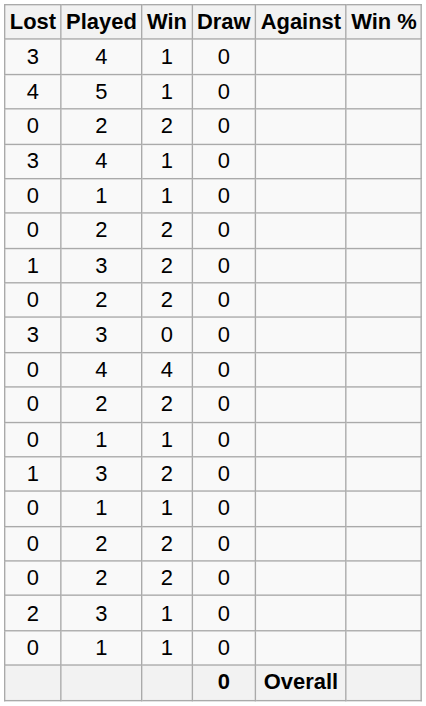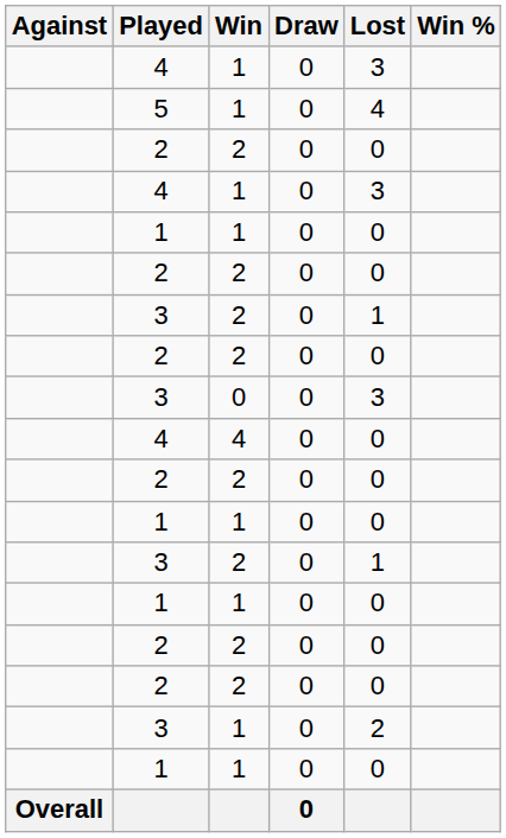columns swapped: Against <-> Lost
